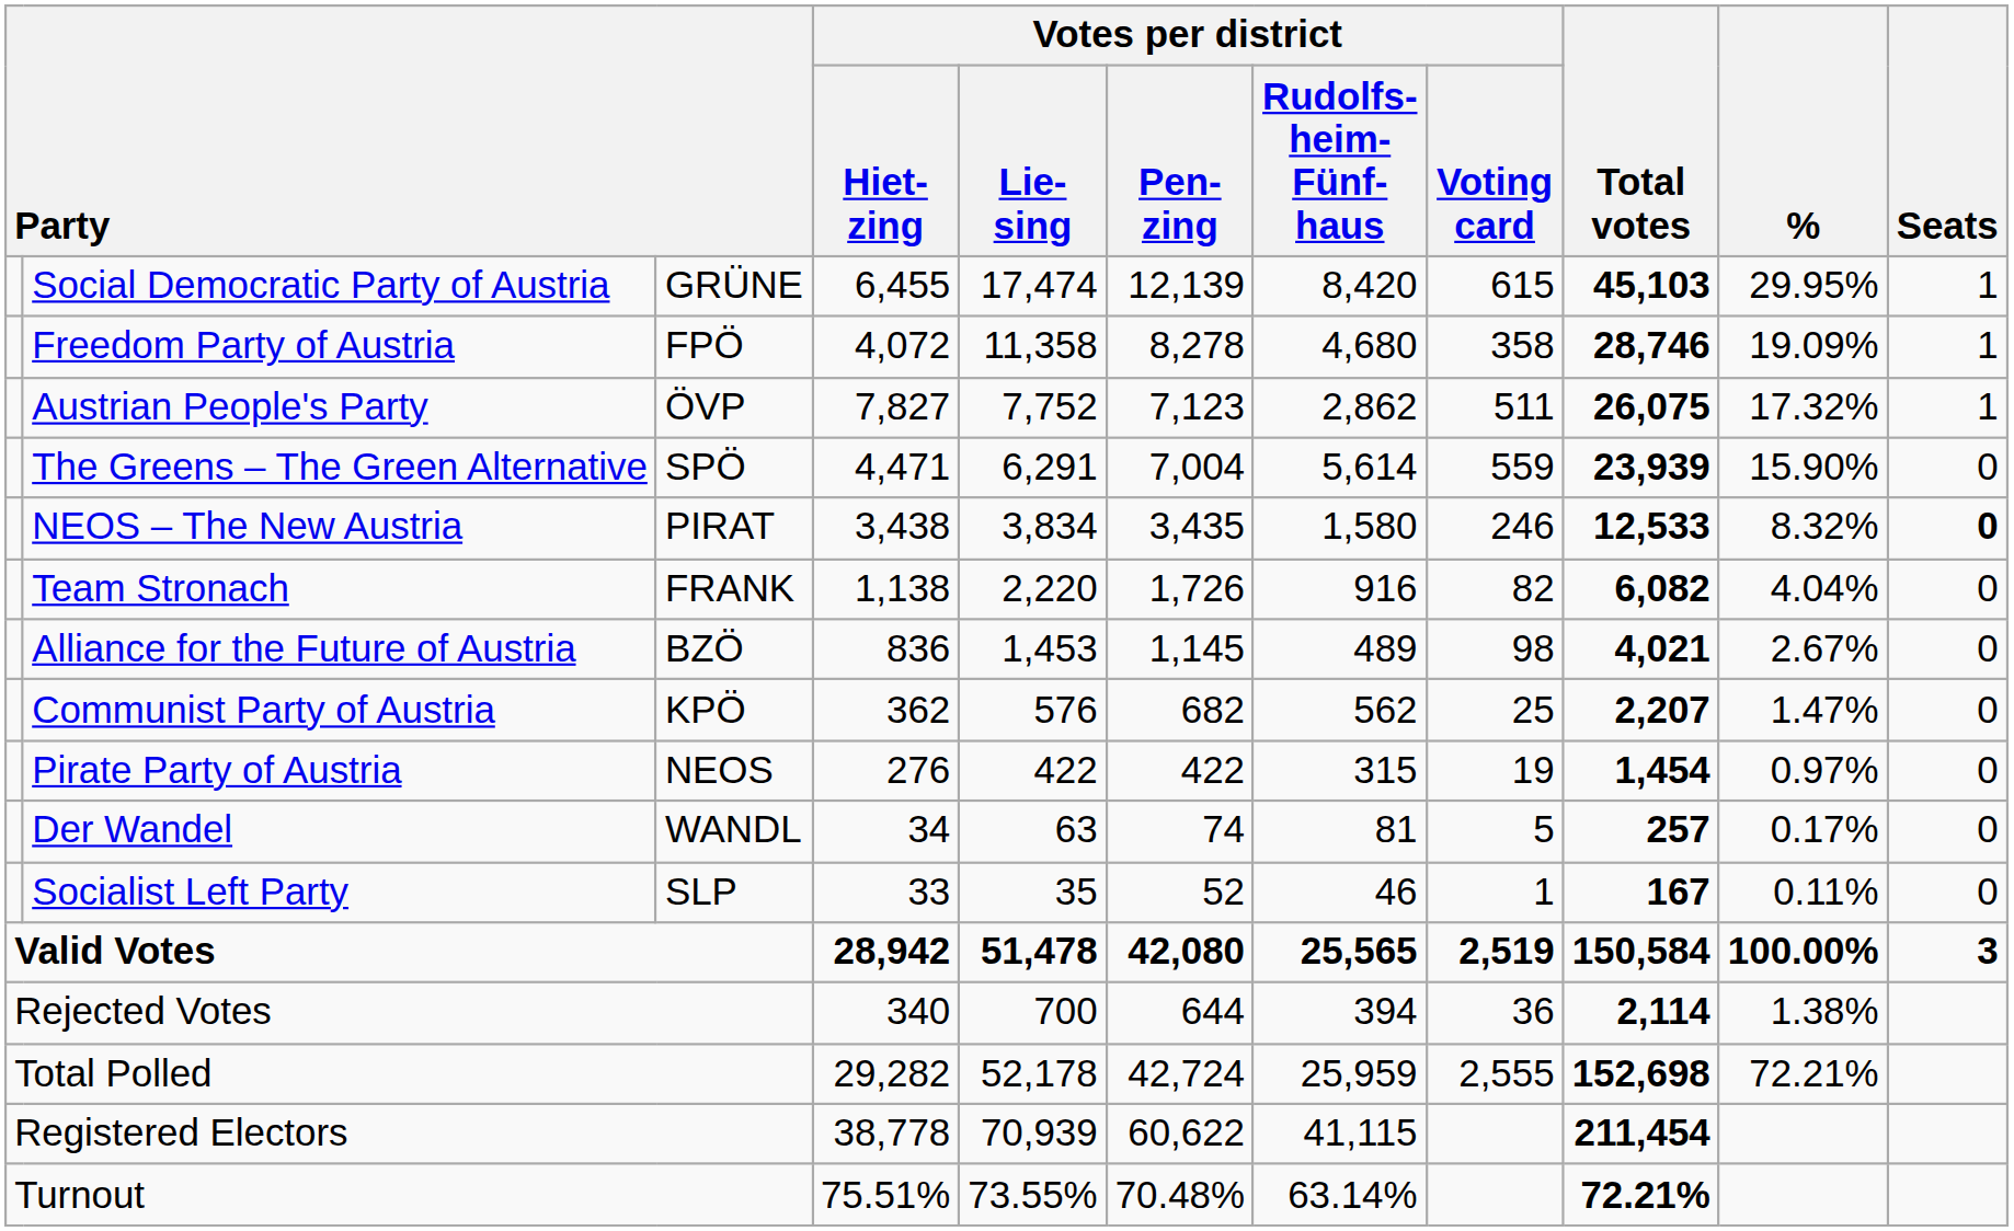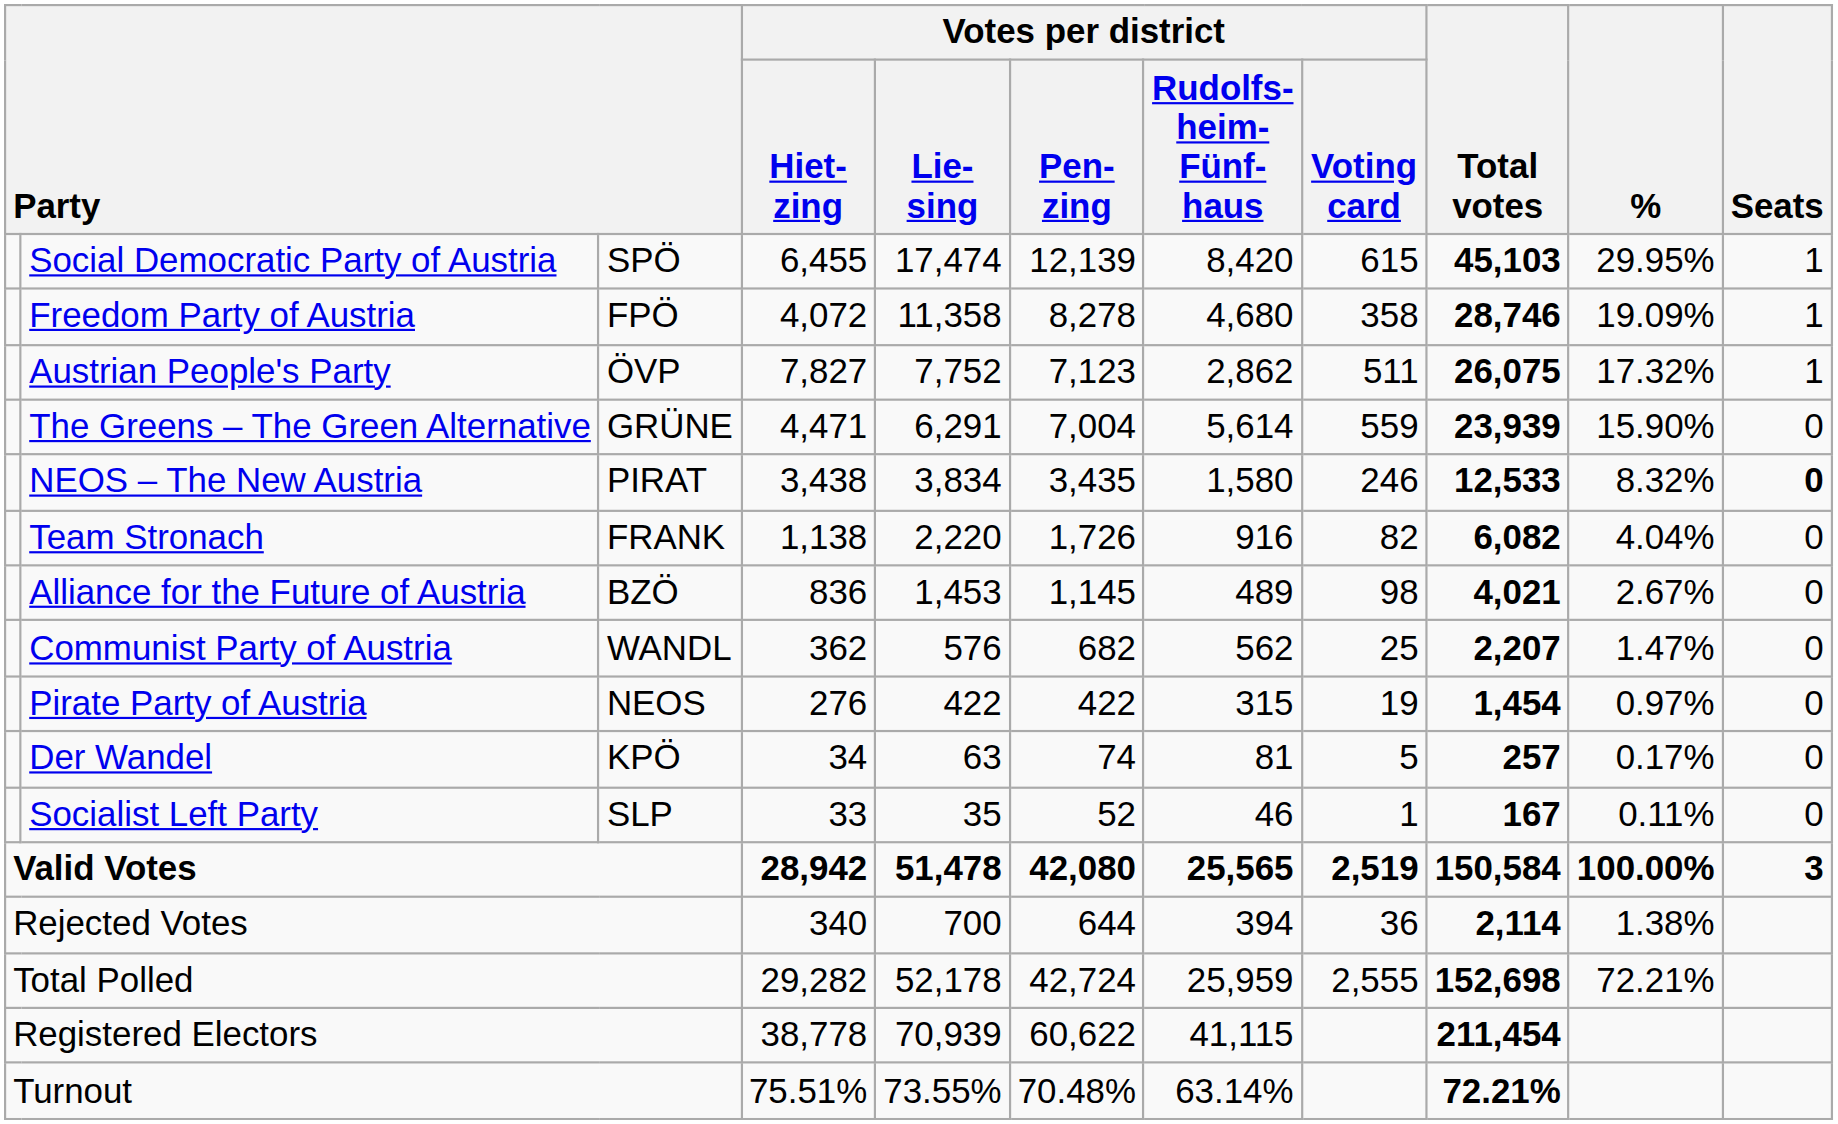Social Democratic Party of Austria | column 3: GRÜNE -> SPÖ
The Greens – The Green Alternative | column 3: SPÖ -> GRÜNE
Communist Party of Austria | column 3: KPÖ -> WANDL
Der Wandel | column 3: WANDL -> KPÖ
